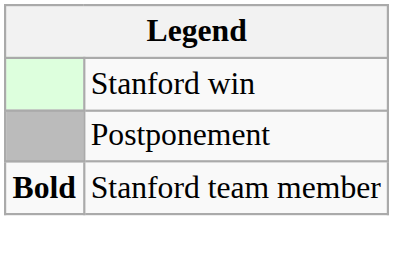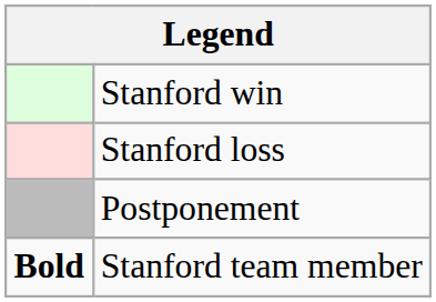+ row: Stanford loss
